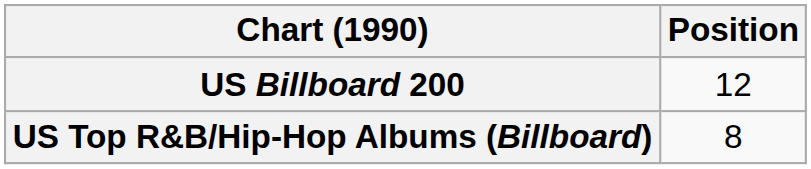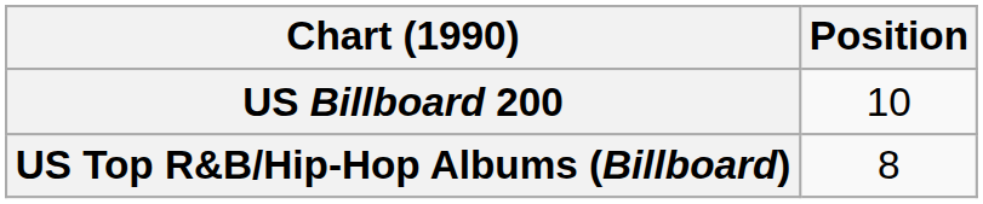US Billboard 200 | Position: 12 -> 10
